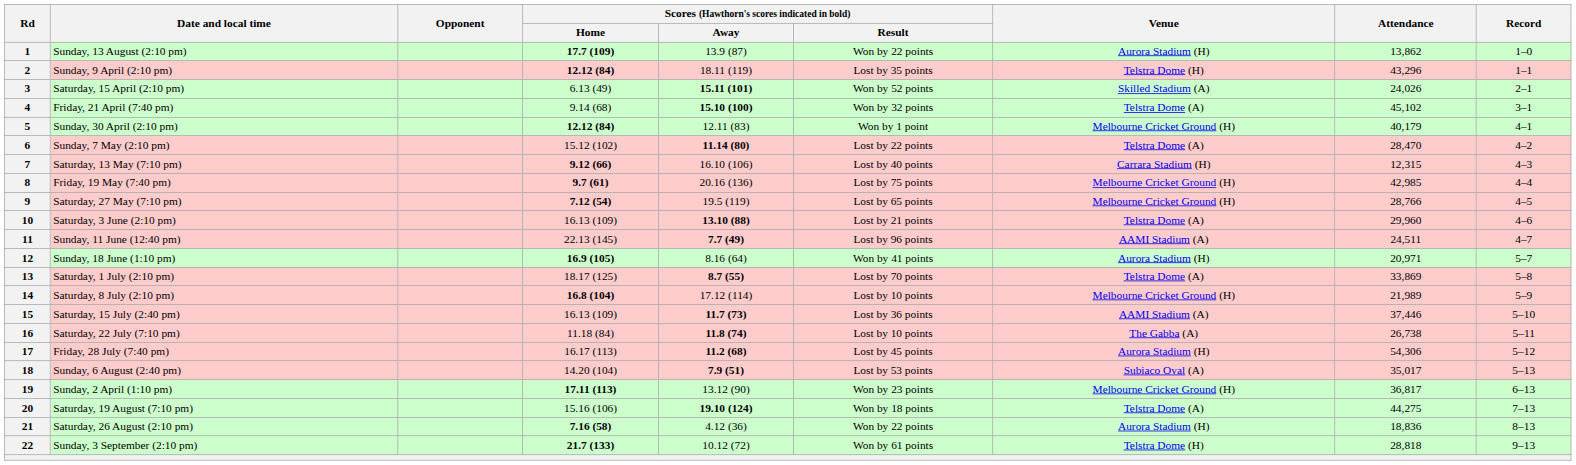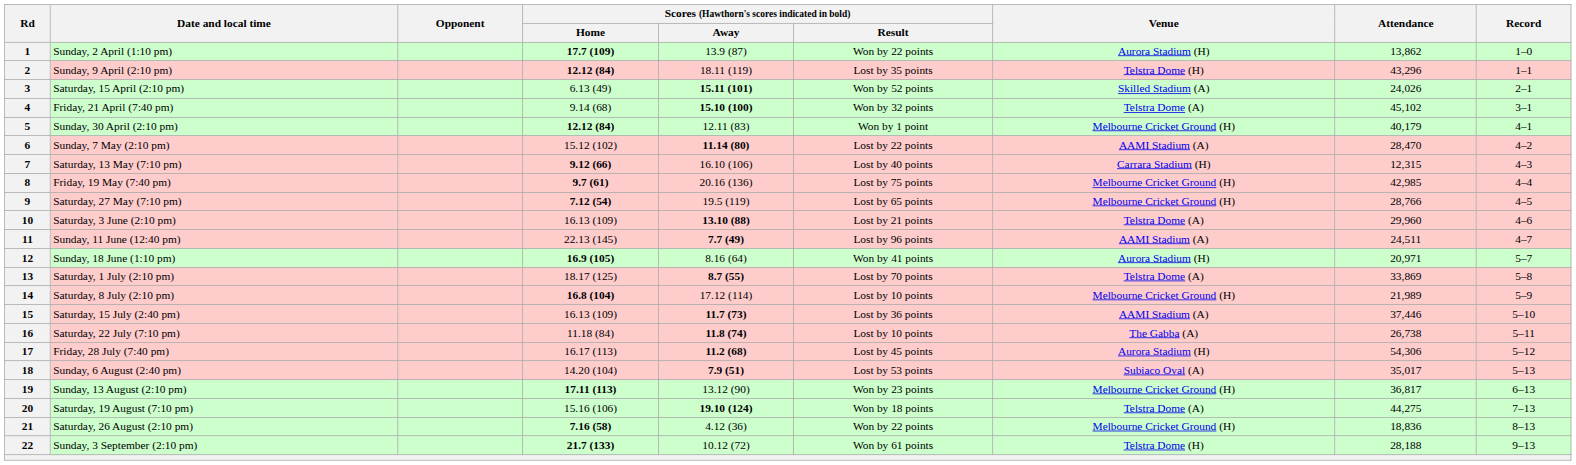1 | Date and local time: Sunday, 13 August (2:10 pm) -> Sunday, 2 April (1:10 pm)
6 | Venue: Telstra Dome (A) -> AAMI Stadium (A)
19 | Date and local time: Sunday, 2 April (1:10 pm) -> Sunday, 13 August (2:10 pm)
21 | Venue: Aurora Stadium (H) -> Melbourne Cricket Ground (H)
22 | Attendance: 28,818 -> 28,188
